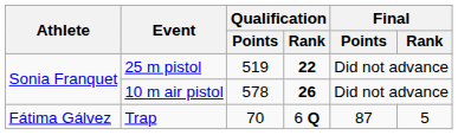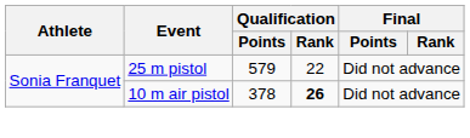25 m pistol | Qualification / Points: 519 -> 579
25 m pistol | Qualification / Rank: bold -> normal
10 m air pistol | Qualification / Points: 578 -> 378
- row: Fátima Gálvez | Trap | 70 | 6 Q | 87 | 5
